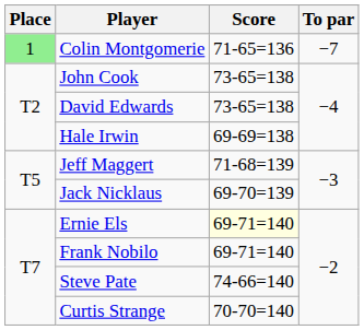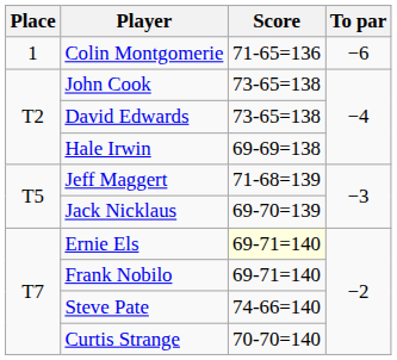Colin Montgomerie | Place: lightgreen background -> no background
Colin Montgomerie | To par: −7 -> −6
